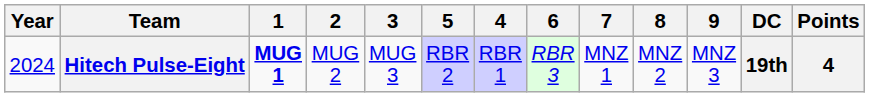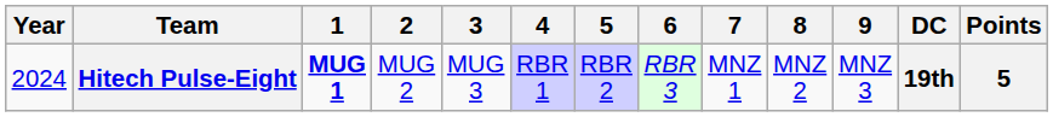columns swapped: 4 <-> 5
Hitech Pulse-Eight | Points: 4 -> 5
